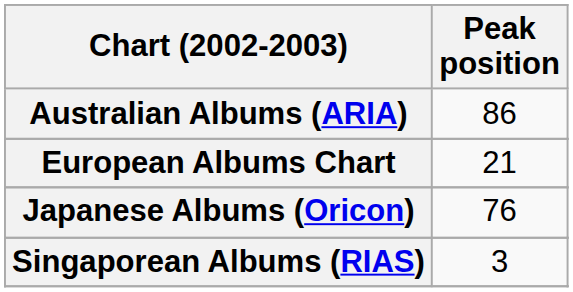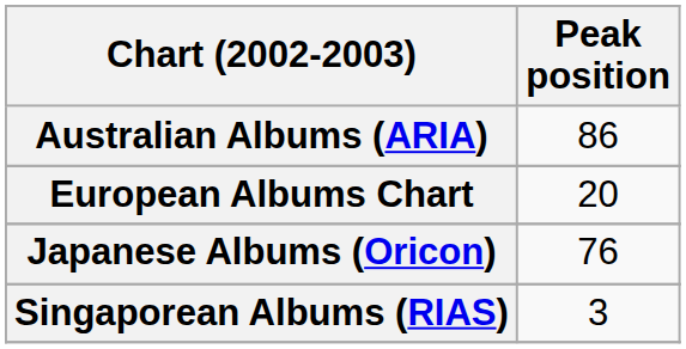European Albums Chart | Peak position: 21 -> 20
